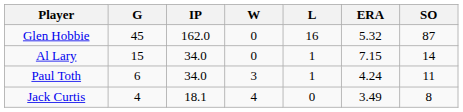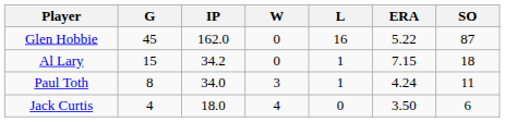Glen Hobbie | ERA: 5.32 -> 5.22
Al Lary | IP: 34.0 -> 34.2
Al Lary | SO: 14 -> 18
Paul Toth | G: 6 -> 8
Jack Curtis | IP: 18.1 -> 18.0
Jack Curtis | ERA: 3.49 -> 3.50
Jack Curtis | SO: 8 -> 6
